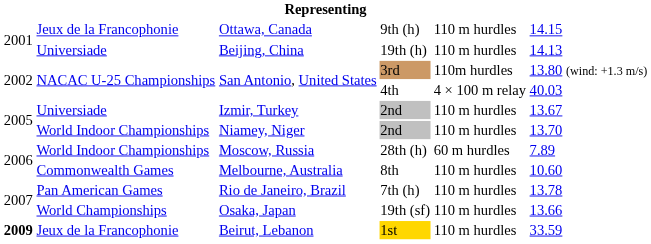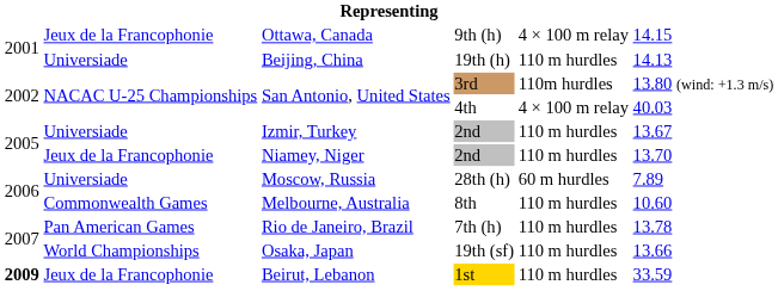Ottawa, Canada | column 5: 110 m hurdles -> 4 × 100 m relay
Niamey, Niger | column 2: World Indoor Championships -> Jeux de la Francophonie
Moscow, Russia | column 2: World Indoor Championships -> Universiade
